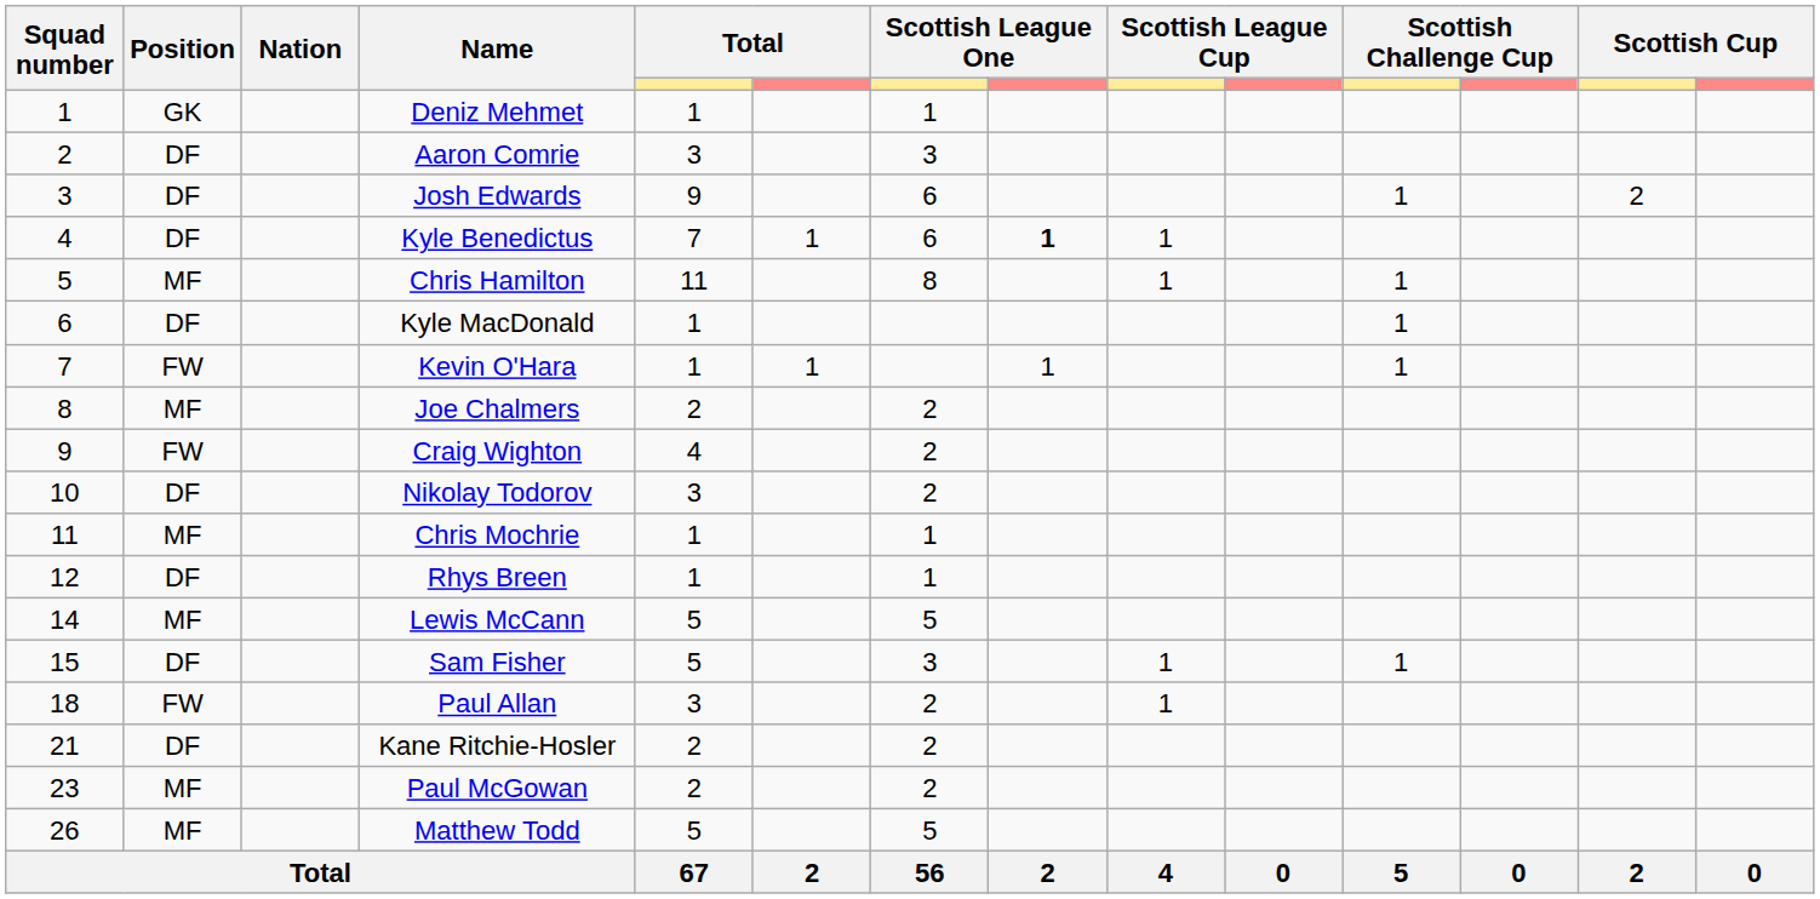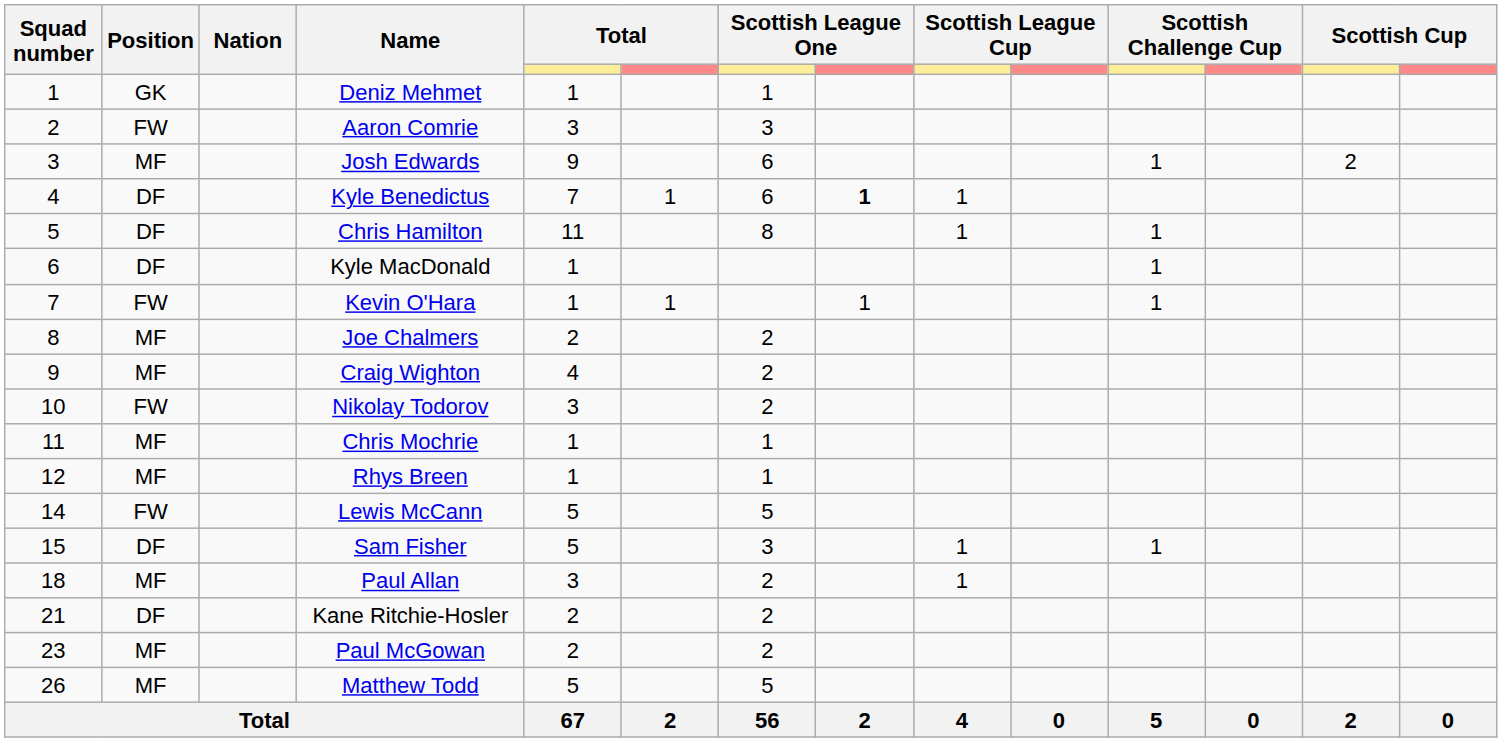Aaron Comrie | Position: DF -> FW
Josh Edwards | Position: DF -> MF
Chris Hamilton | Position: MF -> DF
Craig Wighton | Position: FW -> MF
Nikolay Todorov | Position: DF -> FW
Rhys Breen | Position: DF -> MF
Lewis McCann | Position: MF -> FW
Paul Allan | Position: FW -> MF
